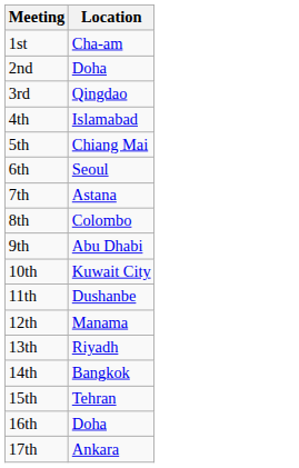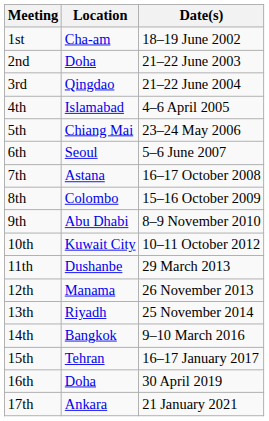+ column: Date(s) | 18–19 June 2002 | 21–22 June 2003 | 21–22 June 2004 | 4–6 April 2005 | 23–24 May 2006 | 5–6 June 2007 | 16–17 October 2008 | 15–16 October 2009 | 8–9 November 2010 | 10–11 October 2012 | 29 March 2013 | 26 November 2013 | 25 November 2014 | 9–10 March 2016 | 16–17 January 2017 | 30 April 2019 | 21 January 2021
